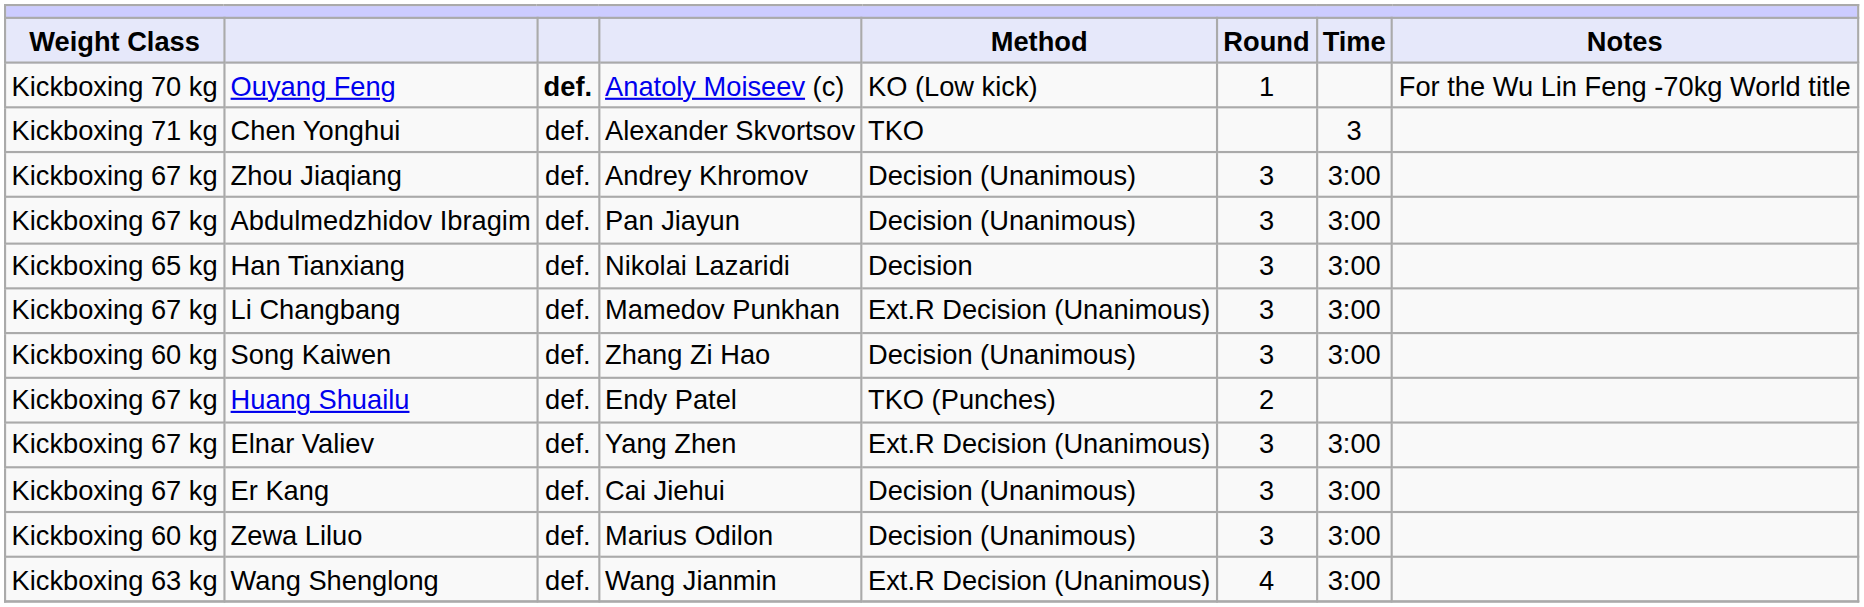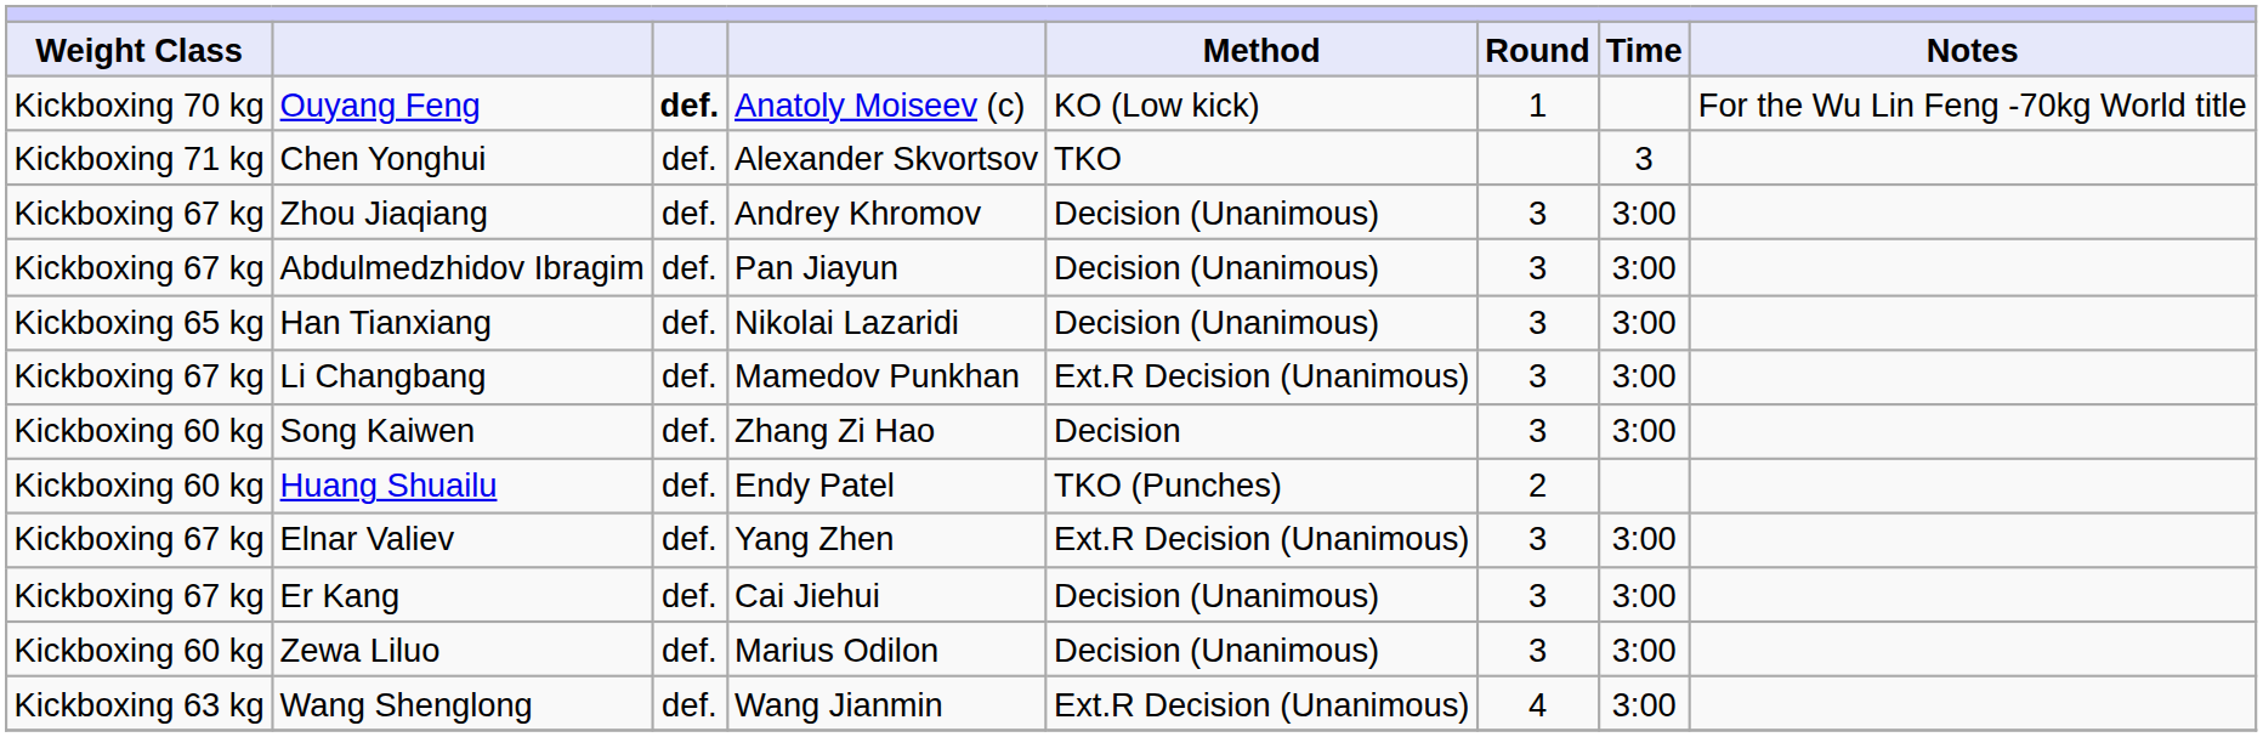Han Tianxiang | Method: Decision -> Decision (Unanimous)
Song Kaiwen | Method: Decision (Unanimous) -> Decision
Huang Shuailu | Weight Class: Kickboxing 67 kg -> Kickboxing 60 kg
